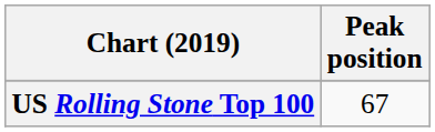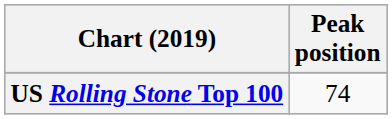US Rolling Stone Top 100 | Peak position: 67 -> 74
